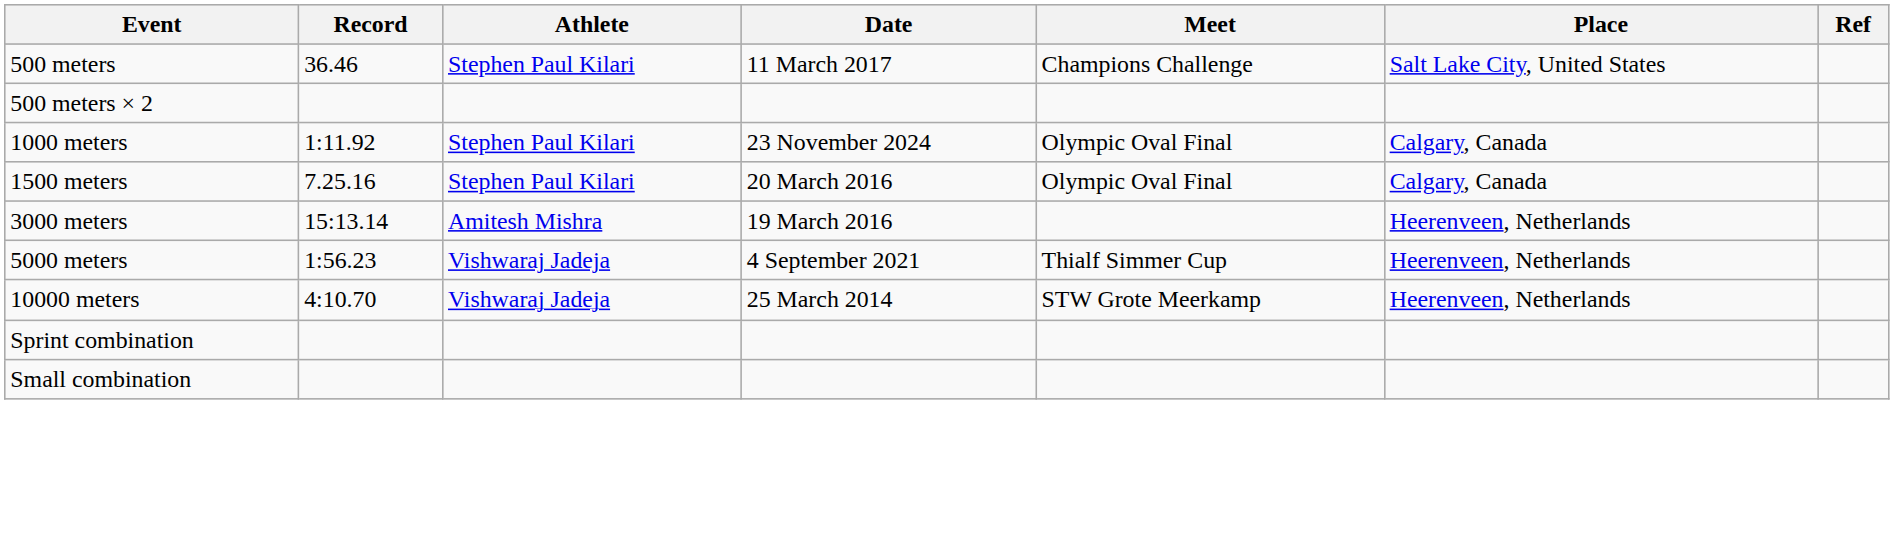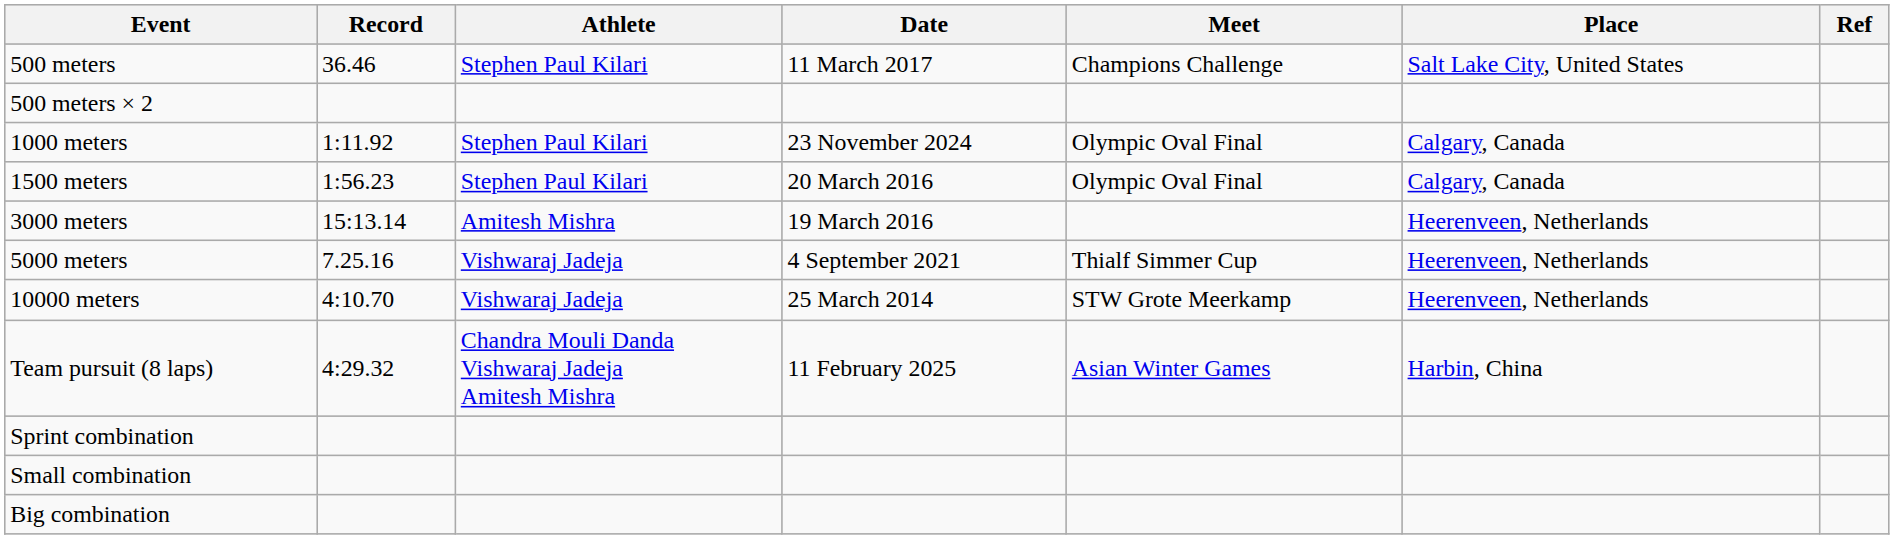1500 meters | Record: 7.25.16 -> 1:56.23
5000 meters | Record: 1:56.23 -> 7.25.16
+ row: Team pursuit (8 laps) | 4:29.32 | Chandra Mouli Danda Vishwaraj Jadeja Amitesh Mishra | 11 February 2025 | Asian Winter Games | Harbin, China
+ row: Big combination
